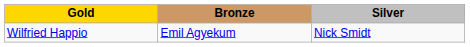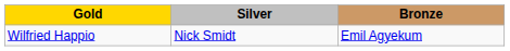columns swapped: Silver <-> Bronze
